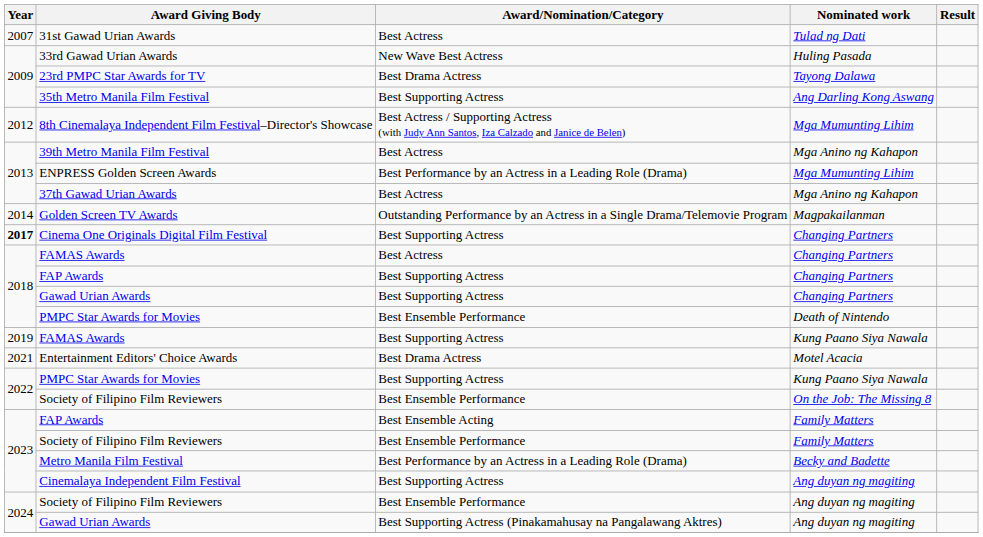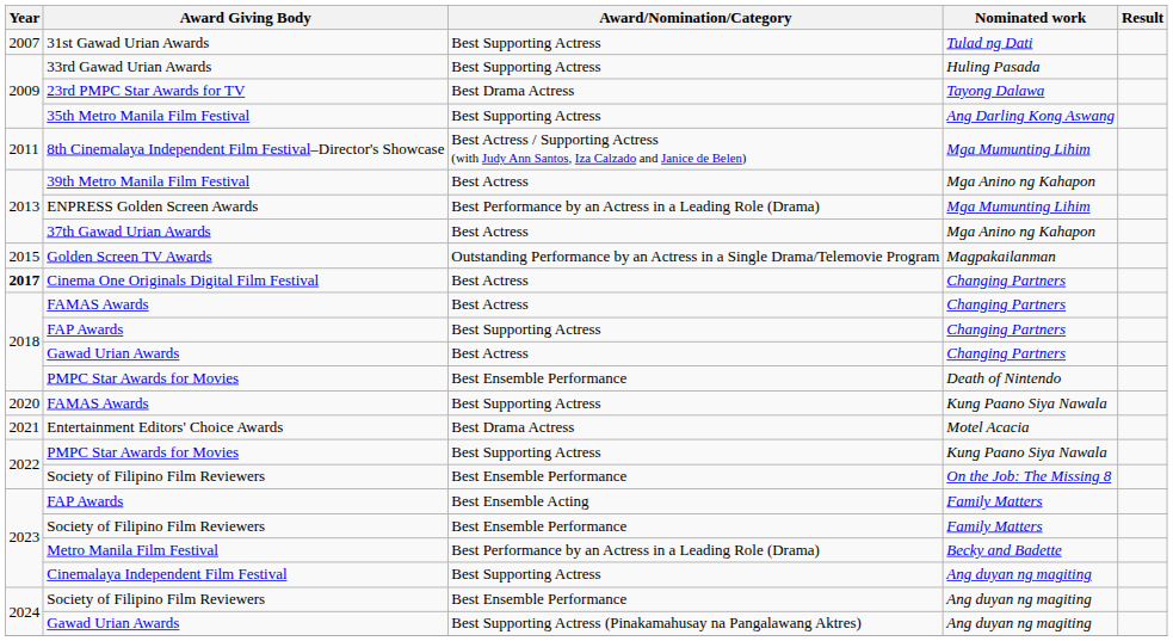31st Gawad Urian Awards | Award/Nomination/Category: Best Actress -> Best Supporting Actress
33rd Gawad Urian Awards | Award/Nomination/Category: New Wave Best Actress -> Best Supporting Actress
8th Cinemalaya Independent Film Festival–Director's Showcase | Year: 2012 -> 2011
Golden Screen TV Awards | Year: 2014 -> 2015
Cinema One Originals Digital Film Festival | Award/Nomination/Category: Best Supporting Actress -> Best Actress
Gawad Urian Awards / Changing Partners | Award/Nomination/Category: Best Supporting Actress -> Best Actress
FAMAS Awards / Kung Paano Siya Nawala | Year: 2019 -> 2020
